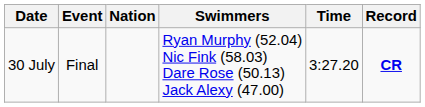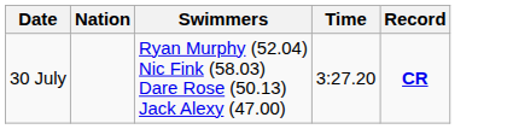- column: Event | Final
